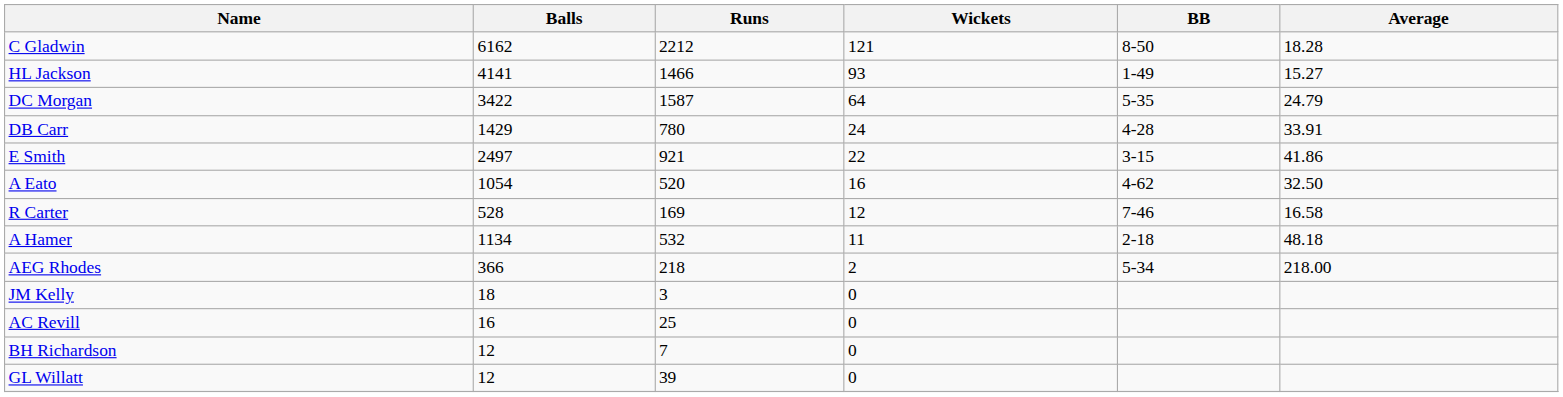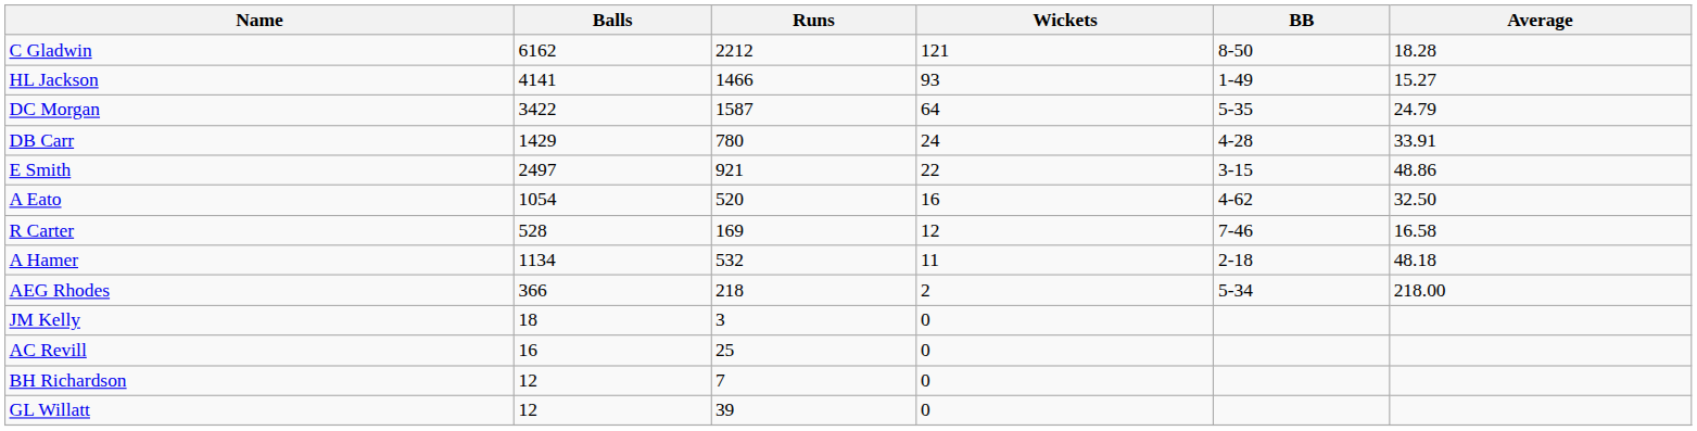E Smith | Average: 41.86 -> 48.86
